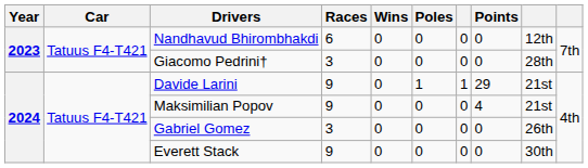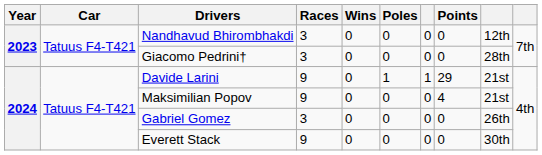Nandhavud Bhirombhakdi | Races: 6 -> 3
